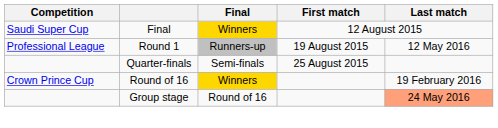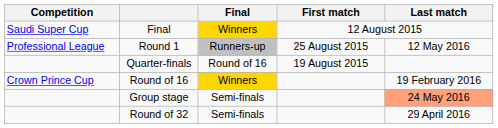Round 1 | First match: 19 August 2015 -> 25 August 2015
Quarter-finals | Final: Semi-finals -> Round of 16
Quarter-finals | First match: 25 August 2015 -> 19 August 2015
Group stage | Final: Round of 16 -> Semi-finals
+ row: Round of 32 | Semi-finals | 29 April 2016
